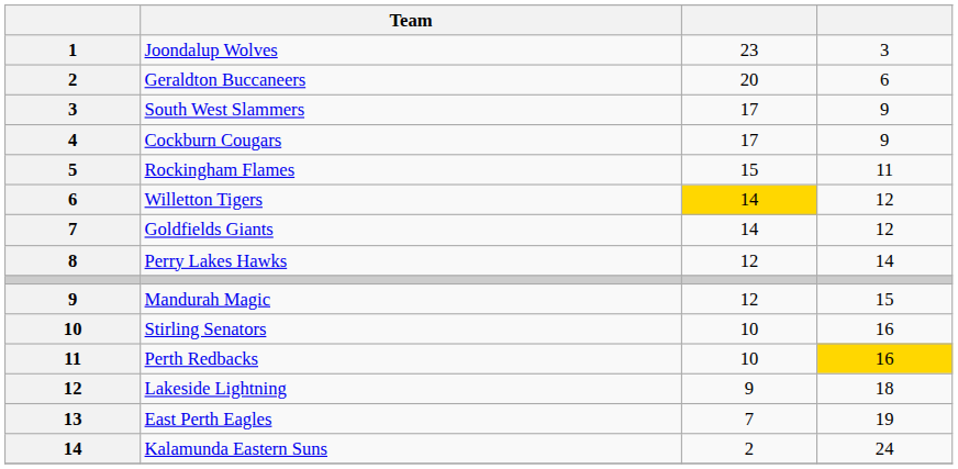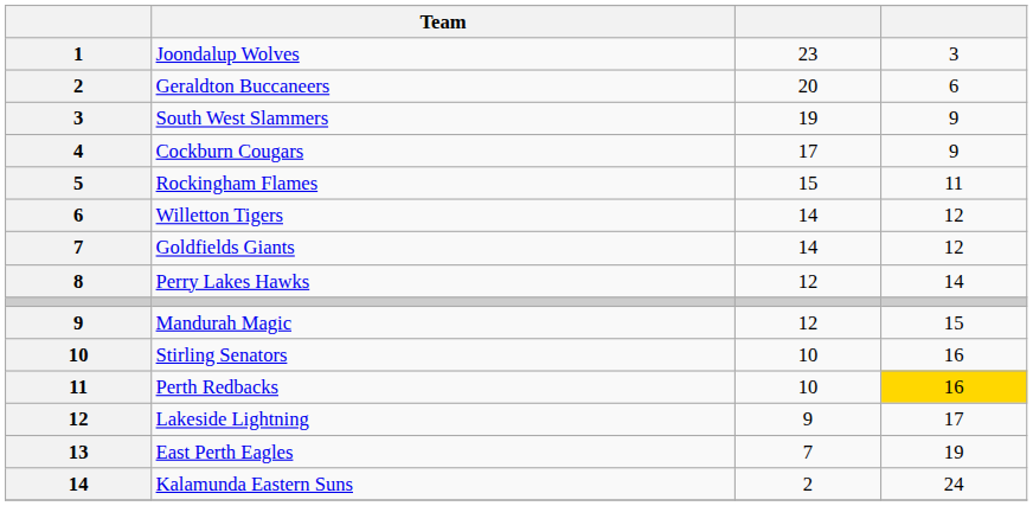South West Slammers | column 3: 17 -> 19
Willetton Tigers | column 3: gold background -> no background
Lakeside Lightning | column 4: 18 -> 17
